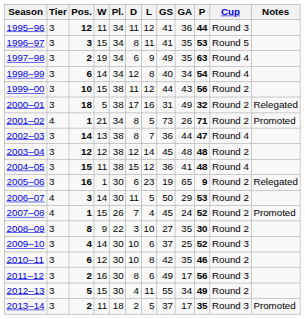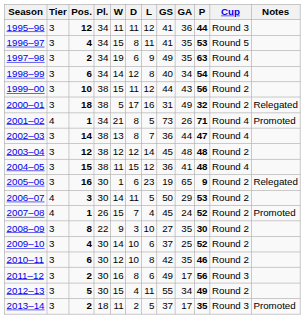columns swapped: Pl. <-> W
1996–97 | Pos.: 3 -> 4
2001–02 | Cup: Round 2 -> Round 4
2009–10 | Cup: Round 3 -> Round 2
